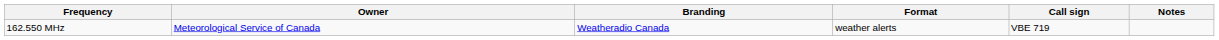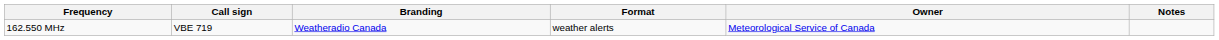columns swapped: Call sign <-> Owner
